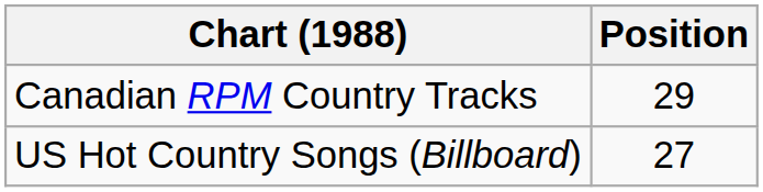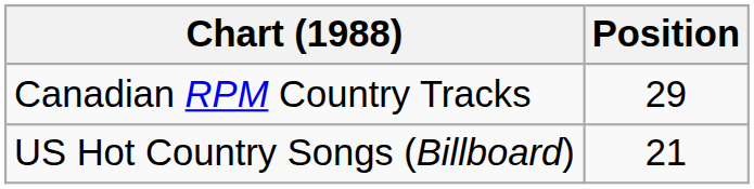US Hot Country Songs (Billboard) | Position: 27 -> 21
